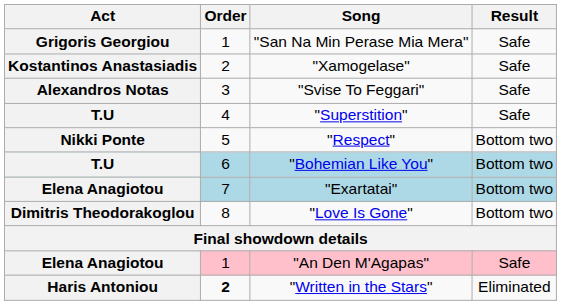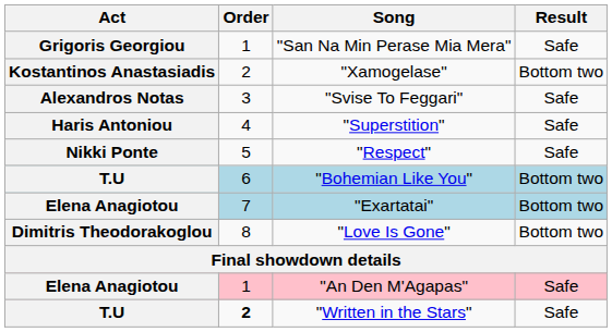"Xamogelase" | Result: Safe -> Bottom two
"Superstition" | Act: T.U -> Haris Antoniou
"Respect" | Result: Bottom two -> Safe
"Written in the Stars" | Act: Haris Antoniou -> T.U
"Written in the Stars" | Result: Eliminated -> Safe
